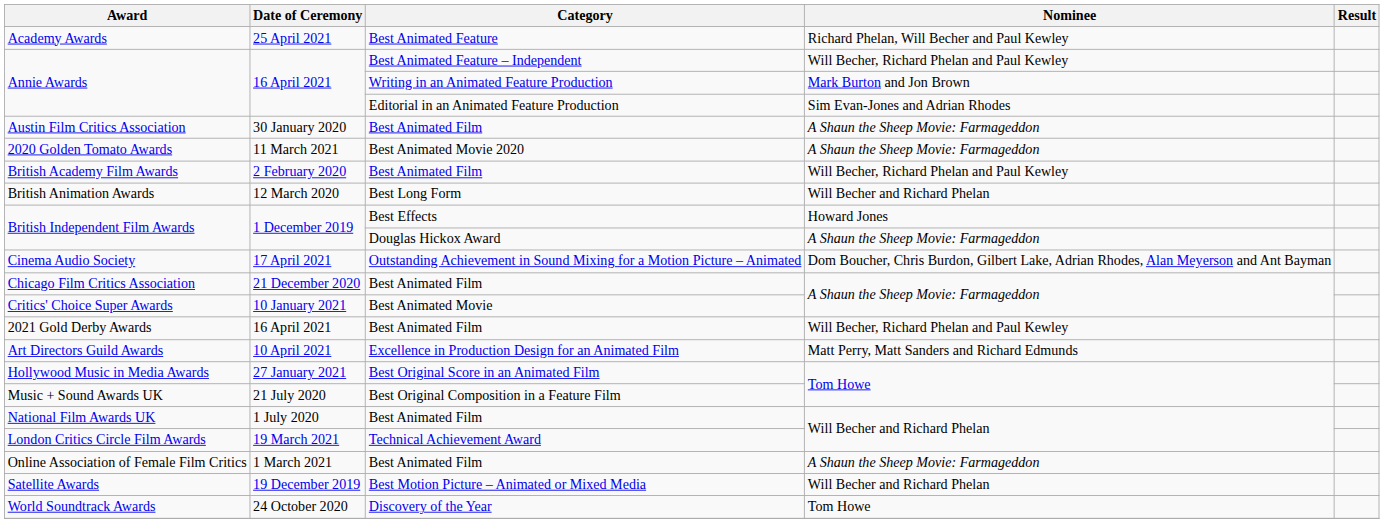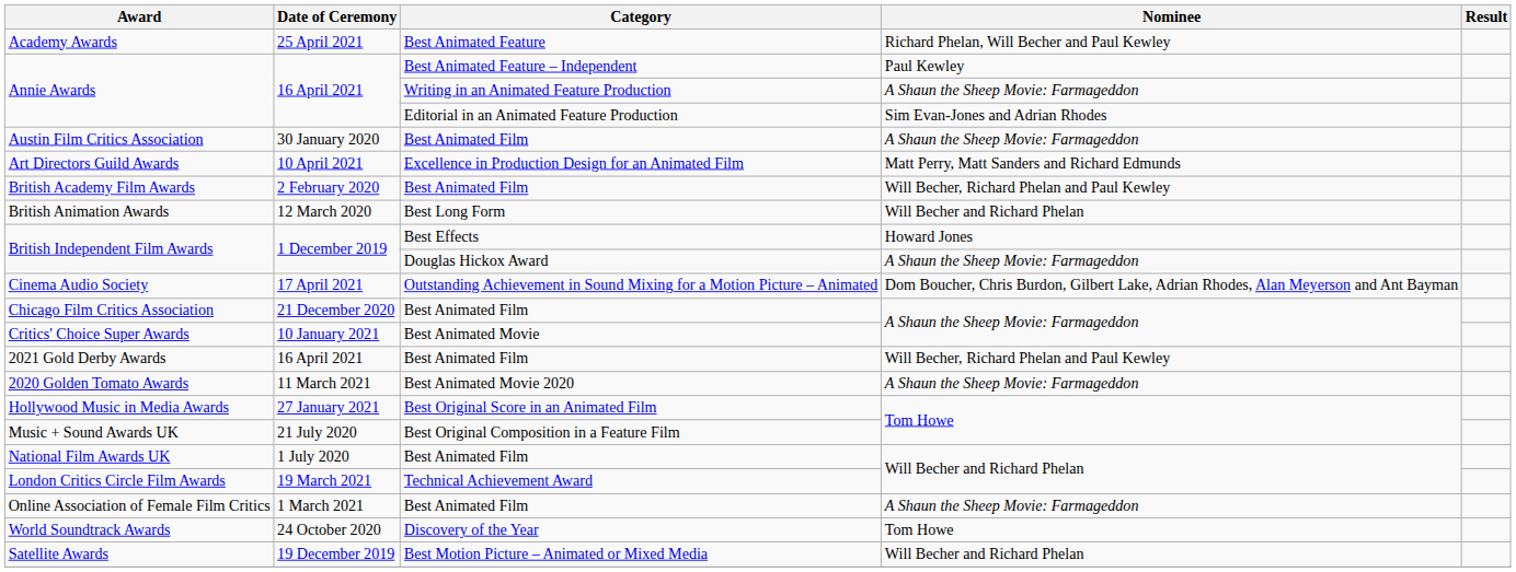Annie Awards / Best Animated Feature – Independent | Nominee: Will Becher, Richard Phelan and Paul Kewley -> Paul Kewley
Annie Awards / Writing in an Animated Feature Production | Nominee: Mark Burton and Jon Brown -> A Shaun the Sheep Movie: Farmageddon
rows swapped: Art Directors Guild Awards <-> 2020 Golden Tomato Awards
rows swapped: Satellite Awards <-> World Soundtrack Awards
